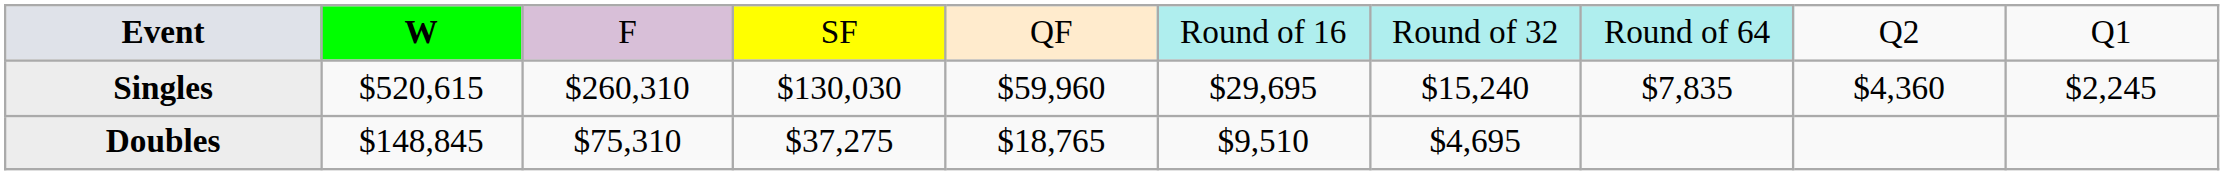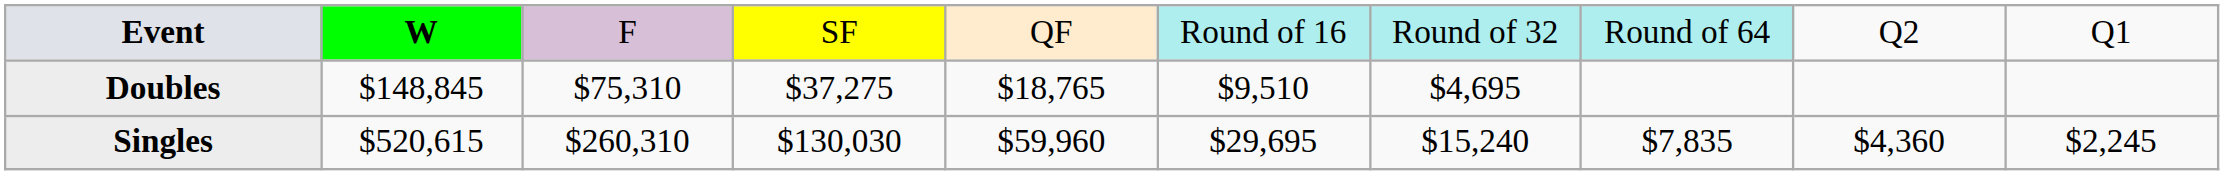rows swapped: Singles <-> Doubles
